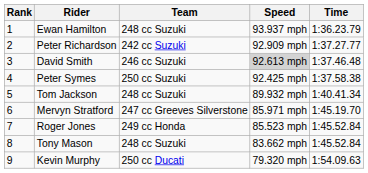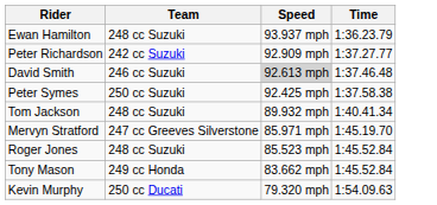- column: Rank | 1 | 2 | 3 | 4 | 5 | 6 | 7 | 8 | 9
Roger Jones | Team: 249 cc Honda -> 248 cc Suzuki
Tony Mason | Team: 248 cc Suzuki -> 249 cc Honda
